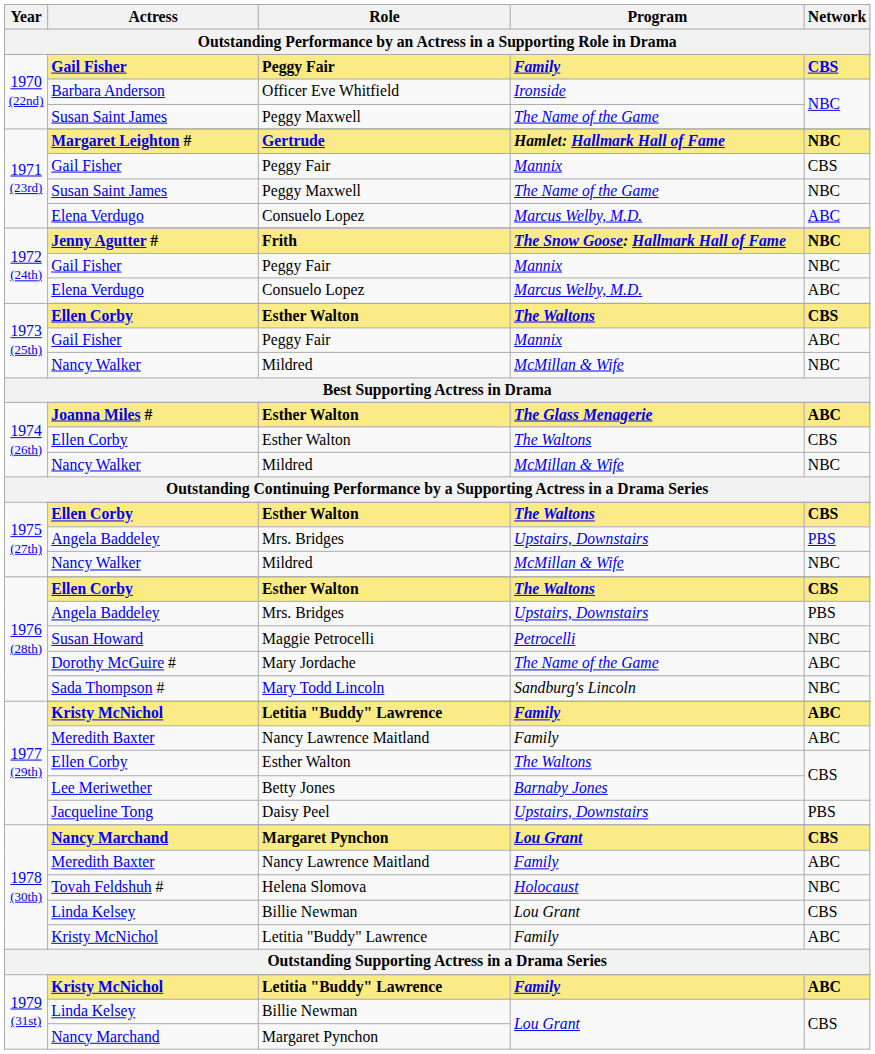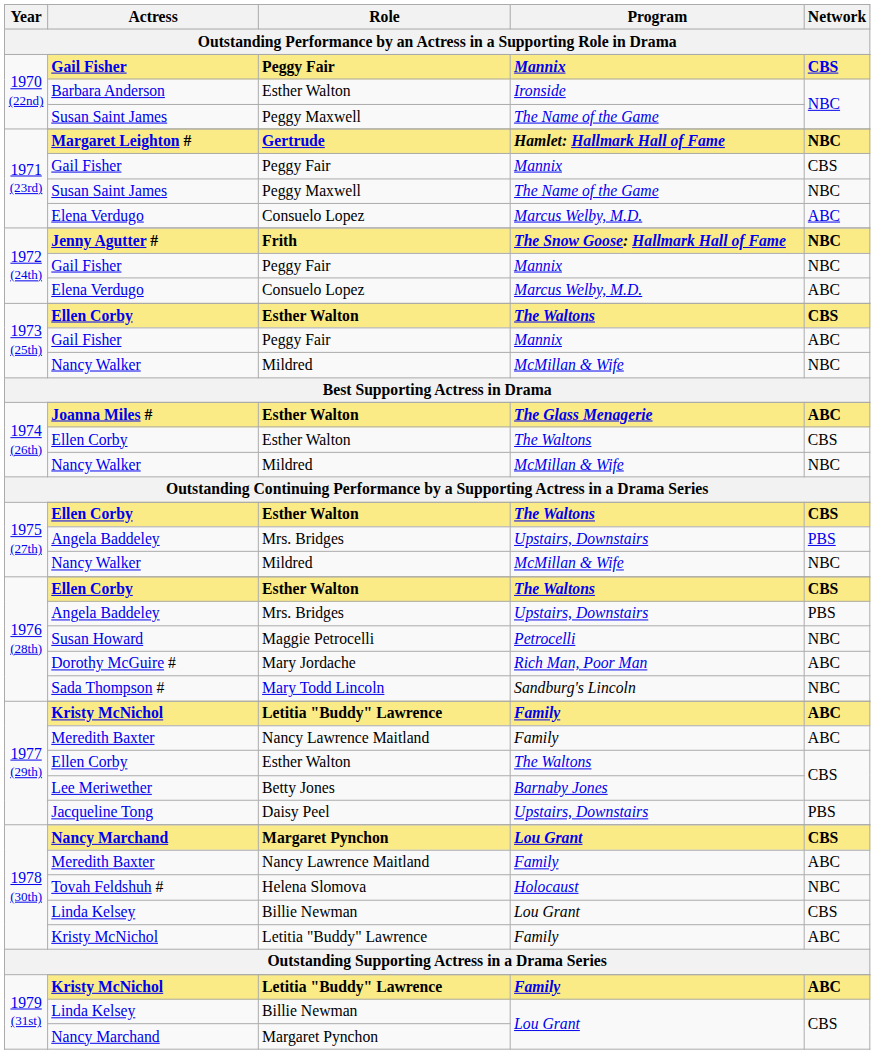1970 (22nd) / Gail Fisher | Program: Family -> Mannix
Barbara Anderson | Role: Officer Eve Whitfield -> Esther Walton
Dorothy McGuire # | Program: The Name of the Game -> Rich Man, Poor Man
